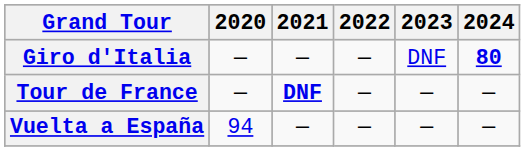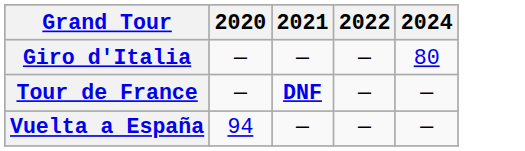- column: 2023 | DNF | — | —
Giro d'Italia | 2024: bold -> normal
